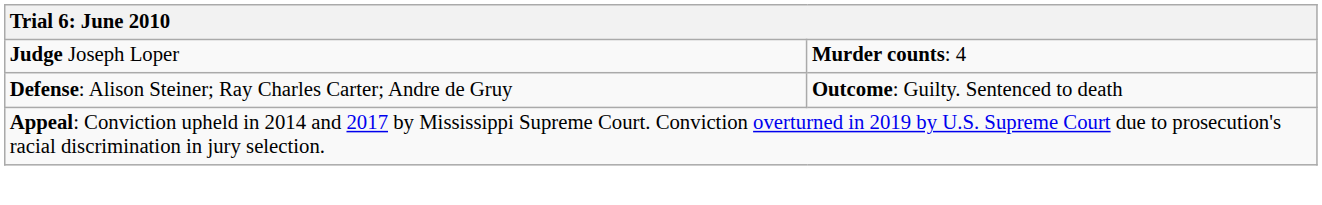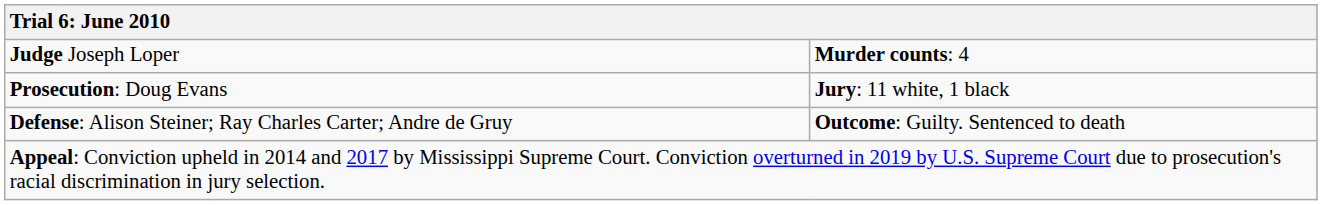+ row: Prosecution: Doug Evans | Jury: 11 white, 1 black
